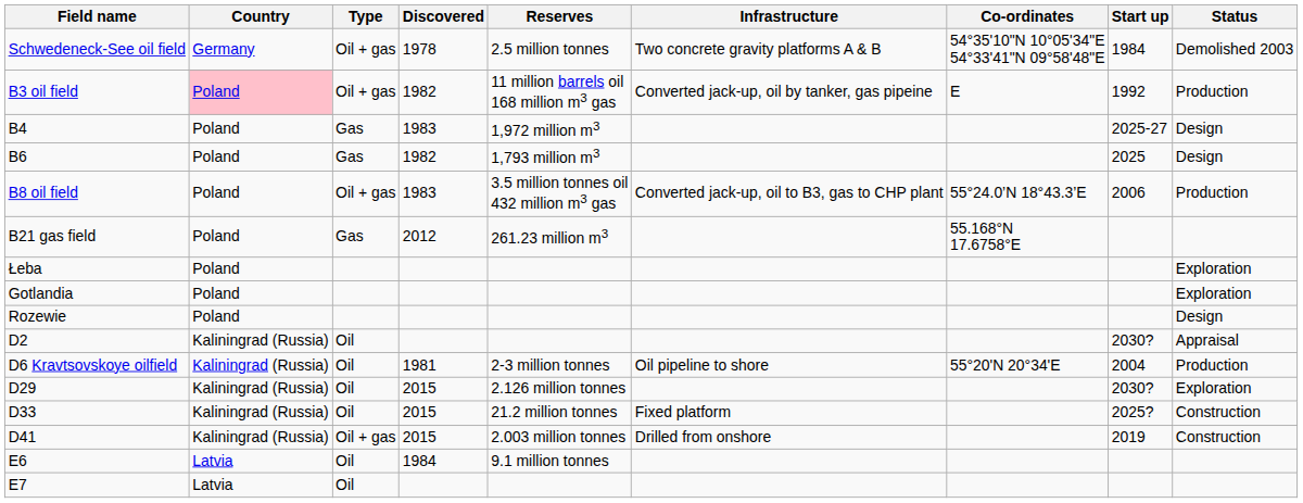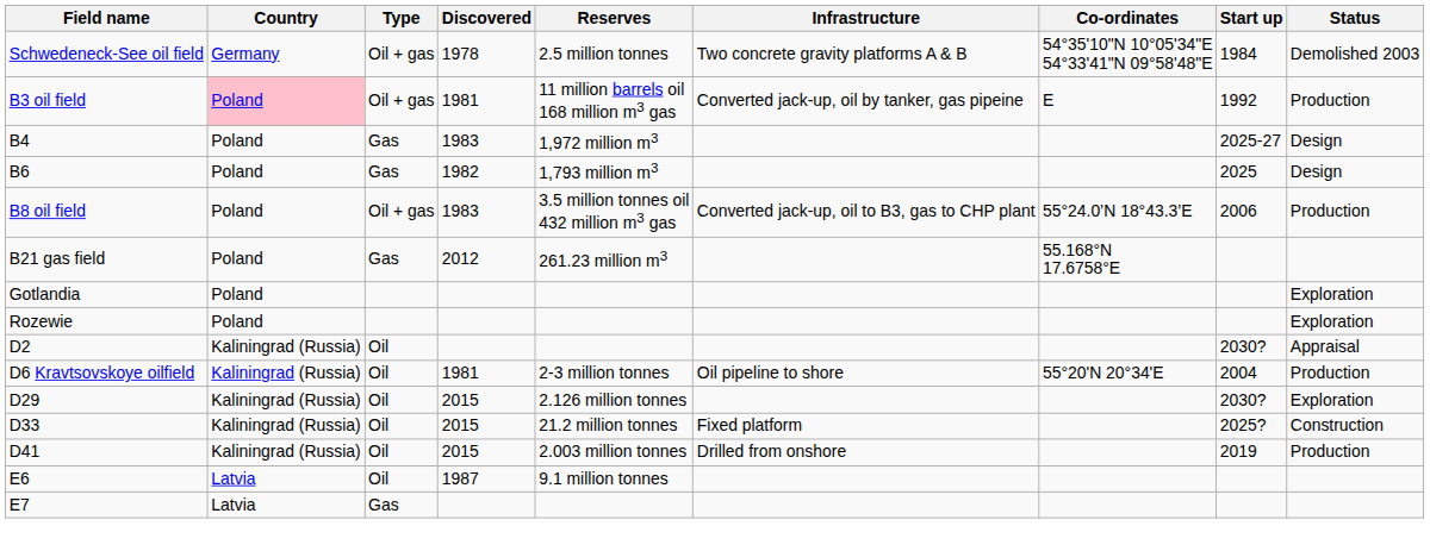B3 oil field | Discovered: 1982 -> 1981
- row: Łeba | Poland | Exploration
Rozewie | Status: Design -> Exploration
D41 | Type: Oil + gas -> Oil
D41 | Status: Construction -> Production
E6 | Discovered: 1984 -> 1987
E7 | Type: Oil -> Gas
